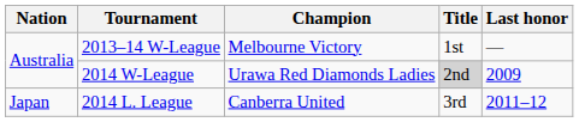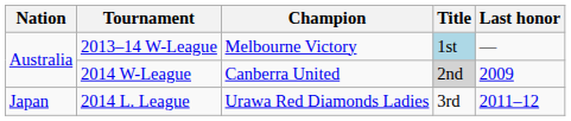2013–14 W-League | Title: no background -> lightblue background
2014 W-League | Champion: Urawa Red Diamonds Ladies -> Canberra United
2014 L. League | Champion: Canberra United -> Urawa Red Diamonds Ladies
